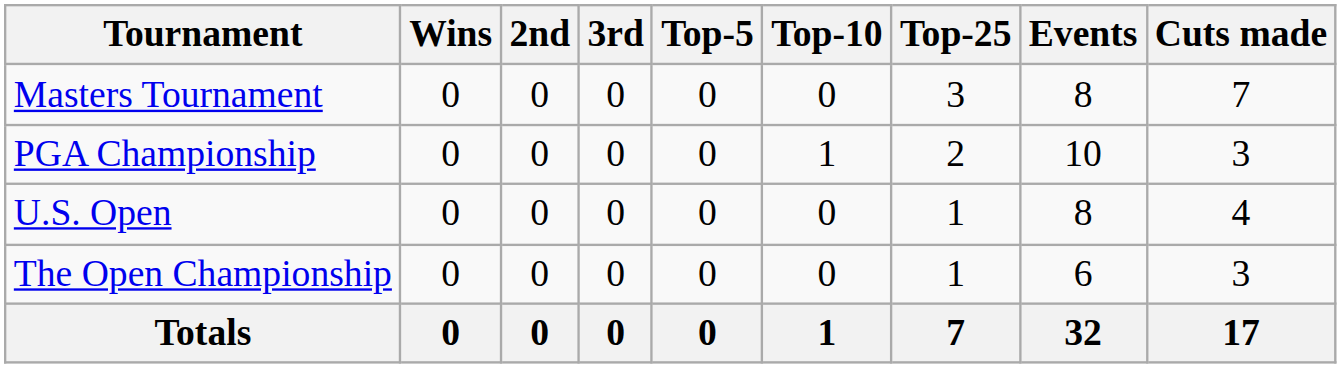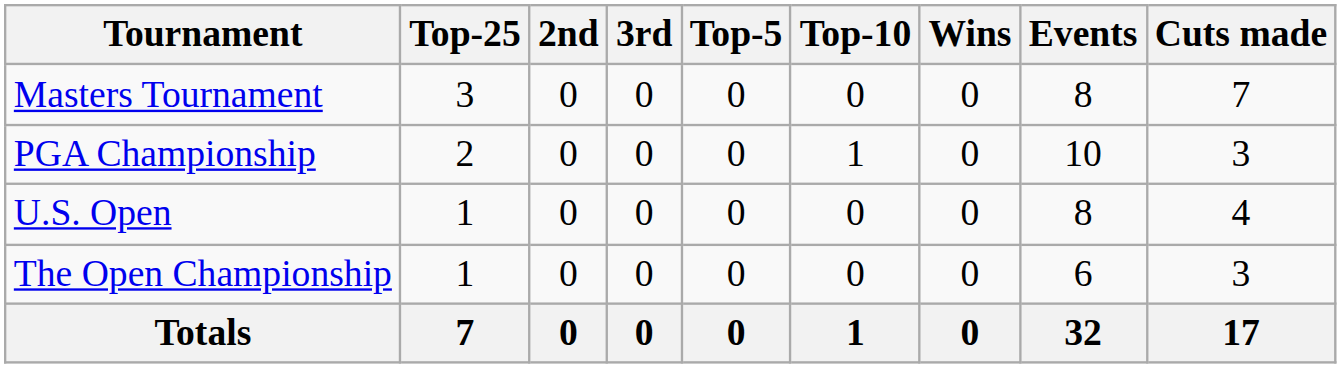columns swapped: Wins <-> Top-25
